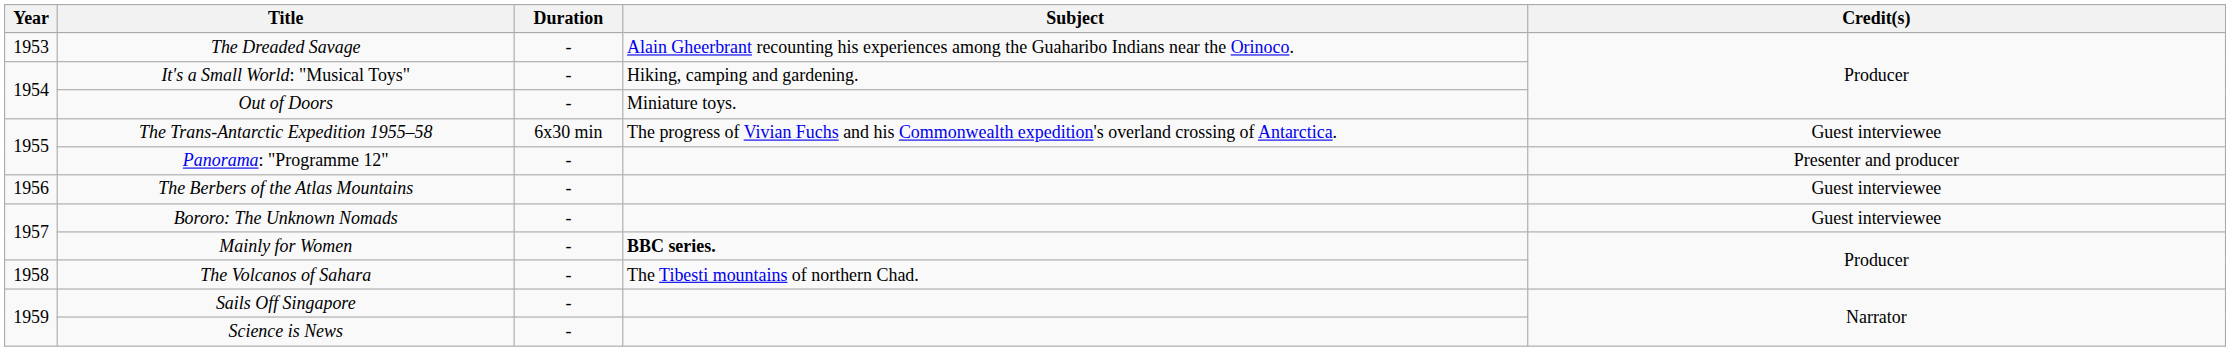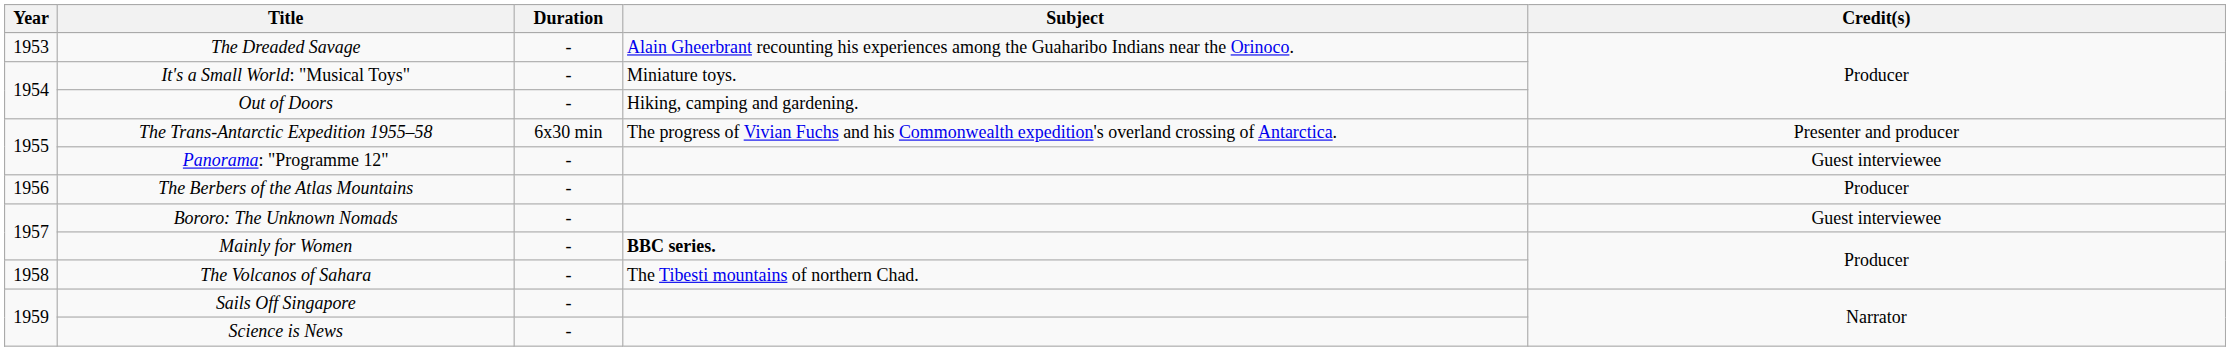It's a Small World: "Musical Toys" | Subject: Hiking, camping and gardening. -> Miniature toys.
Out of Doors | Subject: Miniature toys. -> Hiking, camping and gardening.
The Trans-Antarctic Expedition 1955–58 | Credit(s): Guest interviewee -> Presenter and producer
Panorama: "Programme 12" | Credit(s): Presenter and producer -> Guest interviewee
The Berbers of the Atlas Mountains | Credit(s): Guest interviewee -> Producer
